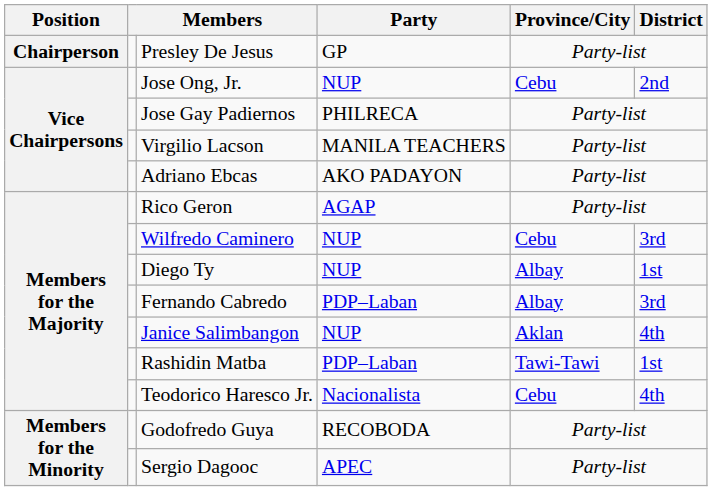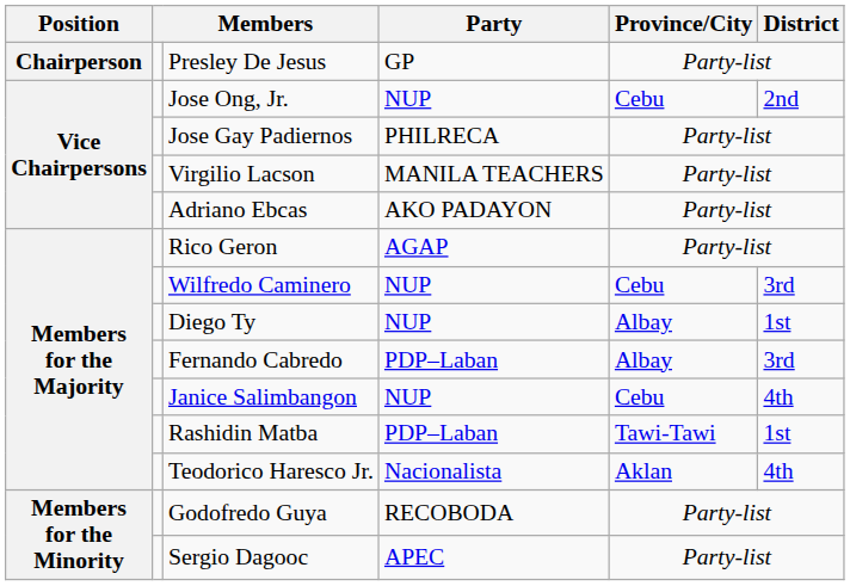Janice Salimbangon | Province/City: Aklan -> Cebu
Teodorico Haresco Jr. | Province/City: Cebu -> Aklan
